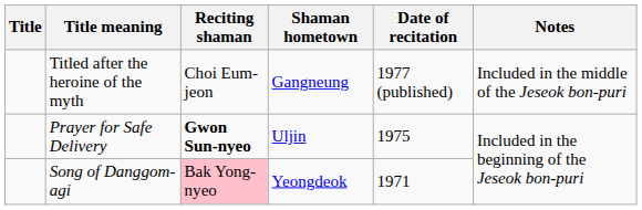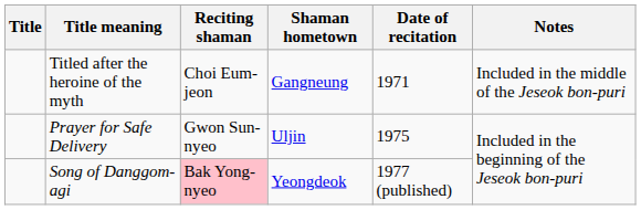Titled after the heroine of the myth | Date of recitation: 1977 (published) -> 1971
Prayer for Safe Delivery | Reciting shaman: bold -> normal
Song of Danggom-agi | Date of recitation: 1971 -> 1977 (published)
